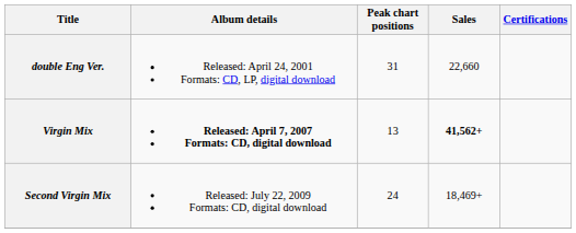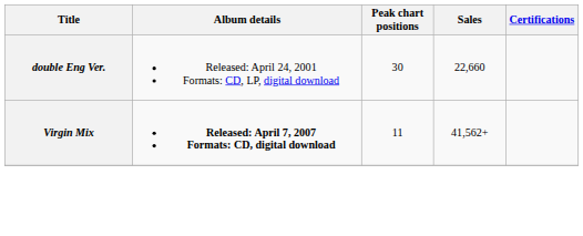double Eng Ver. | Peak chart positions: 31 -> 30
Virgin Mix | Peak chart positions: 13 -> 11
Virgin Mix | Sales: bold -> normal
- row: Second Virgin Mix | Released: July 22, 2009 Formats: CD, digital download | 24 | 18,469+
